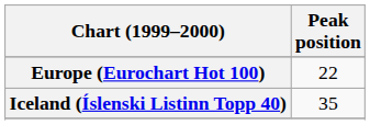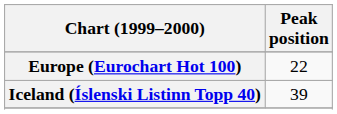Iceland (Íslenski Listinn Topp 40) | Peak position: 35 -> 39
